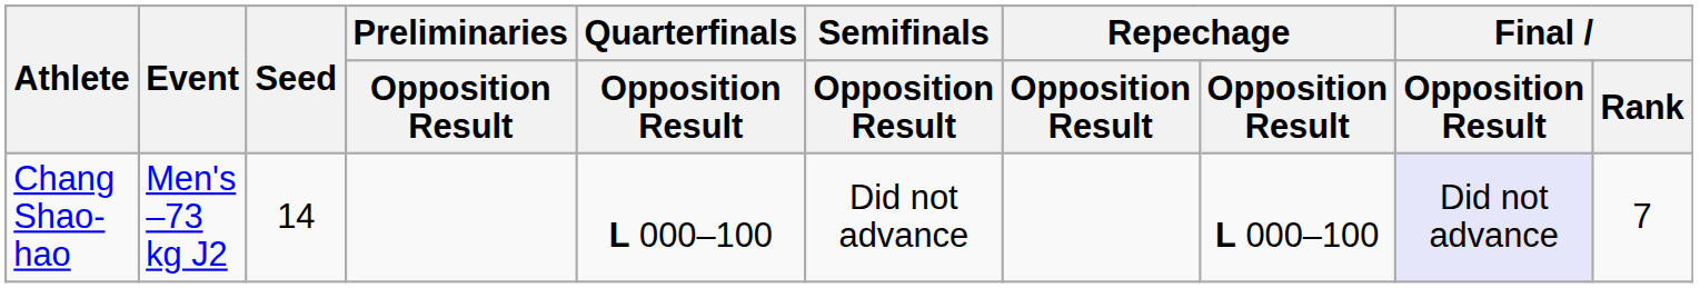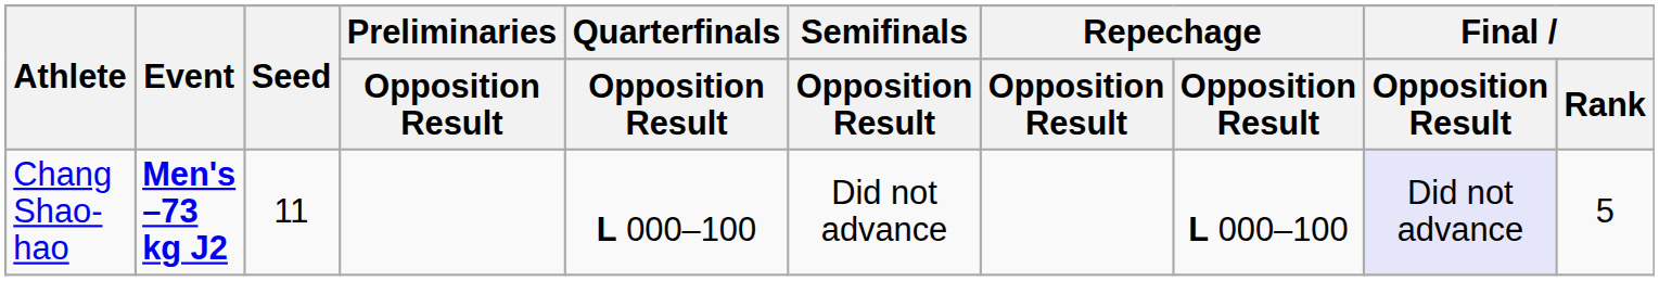Chang Shao-hao | Event: normal -> bold
Chang Shao-hao | Seed: 14 -> 11
Chang Shao-hao | Final / Rank: 7 -> 5
